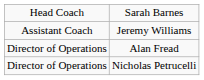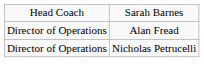- row: Assistant Coach | Jeremy Williams
